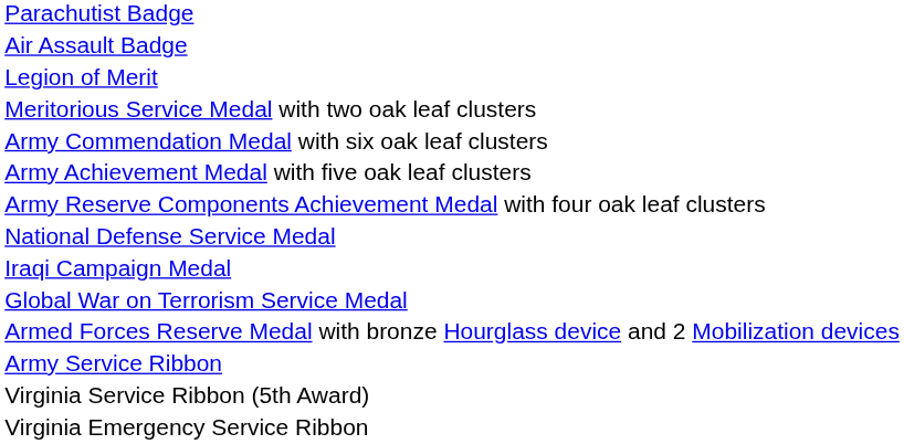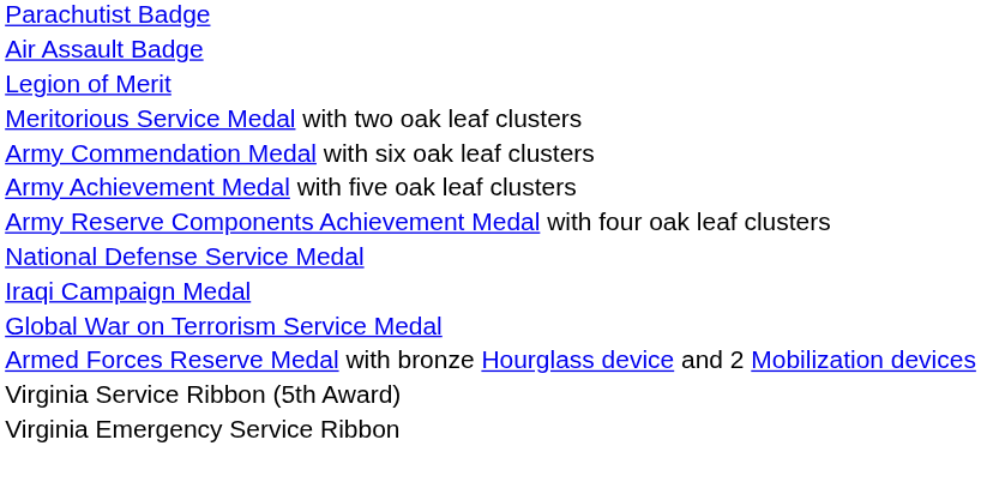- row: Army Service Ribbon
